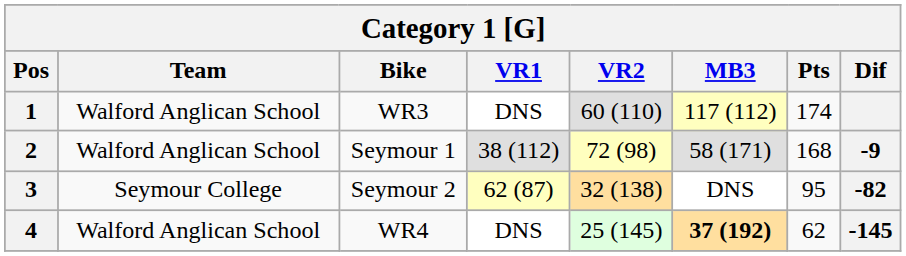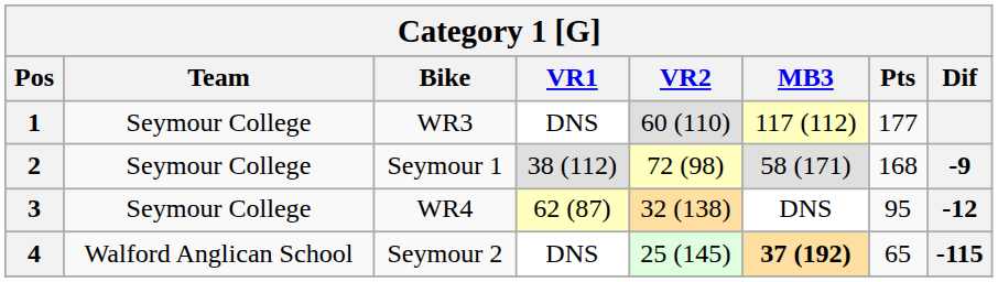1 | Team: Walford Anglican School -> Seymour College
1 | Pts: 174 -> 177
2 | Team: Walford Anglican School -> Seymour College
3 | Bike: Seymour 2 -> WR4
3 | Dif: -82 -> -12
4 | Bike: WR4 -> Seymour 2
4 | Pts: 62 -> 65
4 | Dif: -145 -> -115
